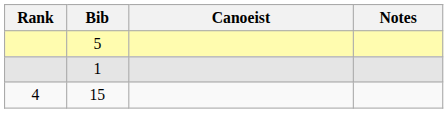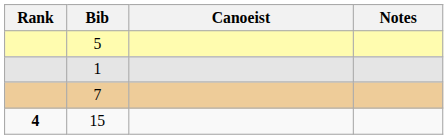+ row: 7
15 | Rank: normal -> bold
